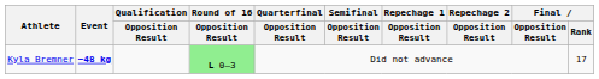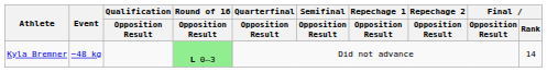Kyla Bremner | Event: bold -> normal
Kyla Bremner | Final / Rank: 17 -> 14
